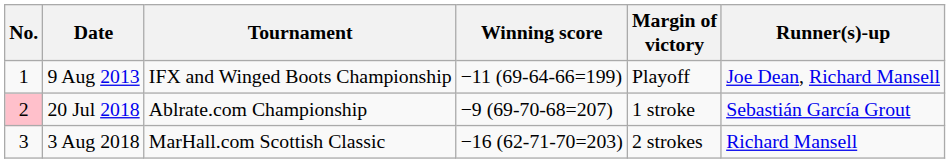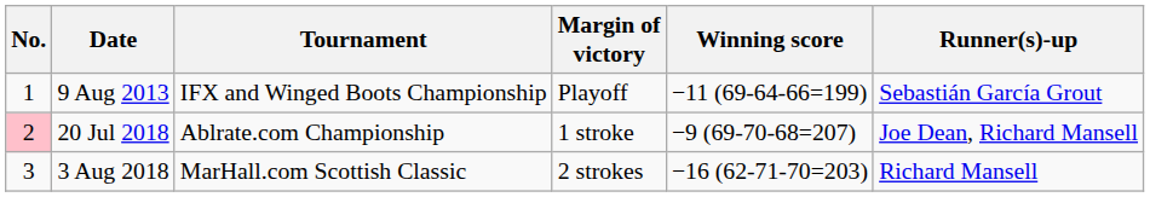columns swapped: Winning score <-> Margin of victory
9 Aug 2013 | Runner(s)-up: Joe Dean, Richard Mansell -> Sebastián García Grout
20 Jul 2018 | Runner(s)-up: Sebastián García Grout -> Joe Dean, Richard Mansell
